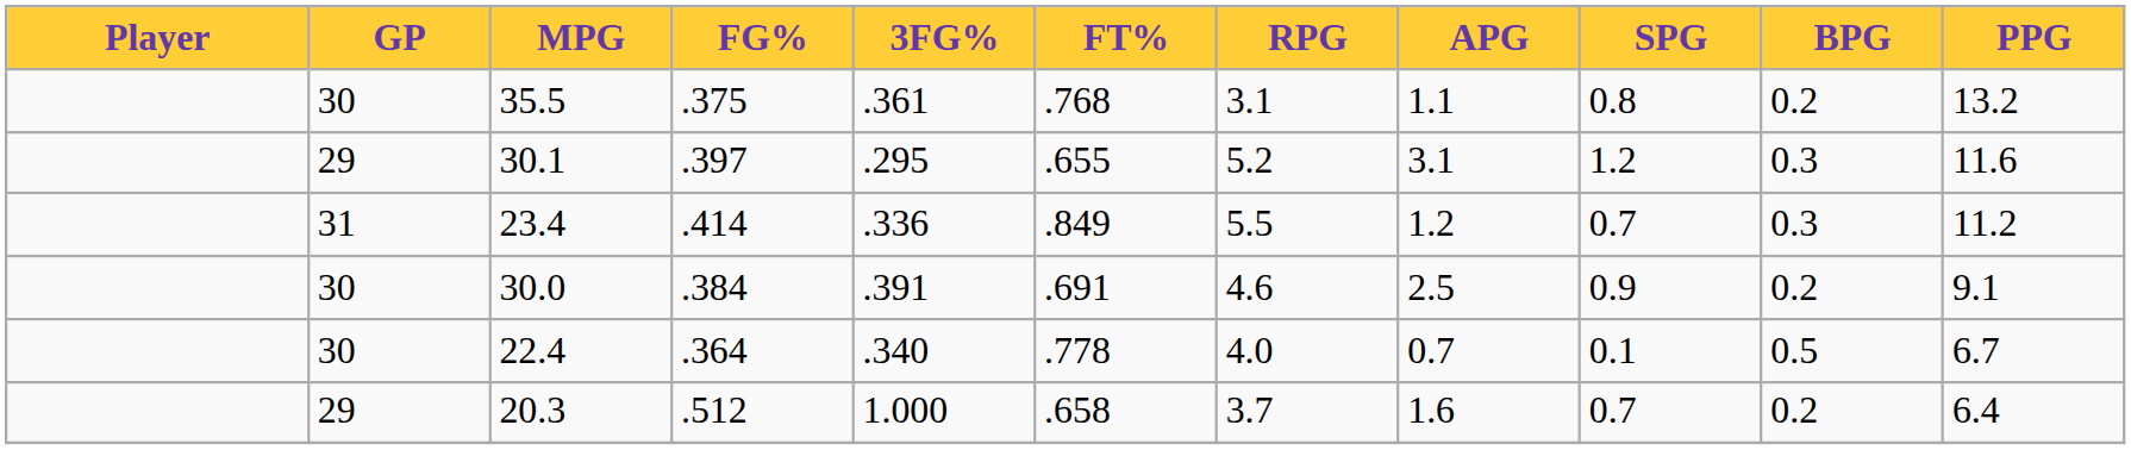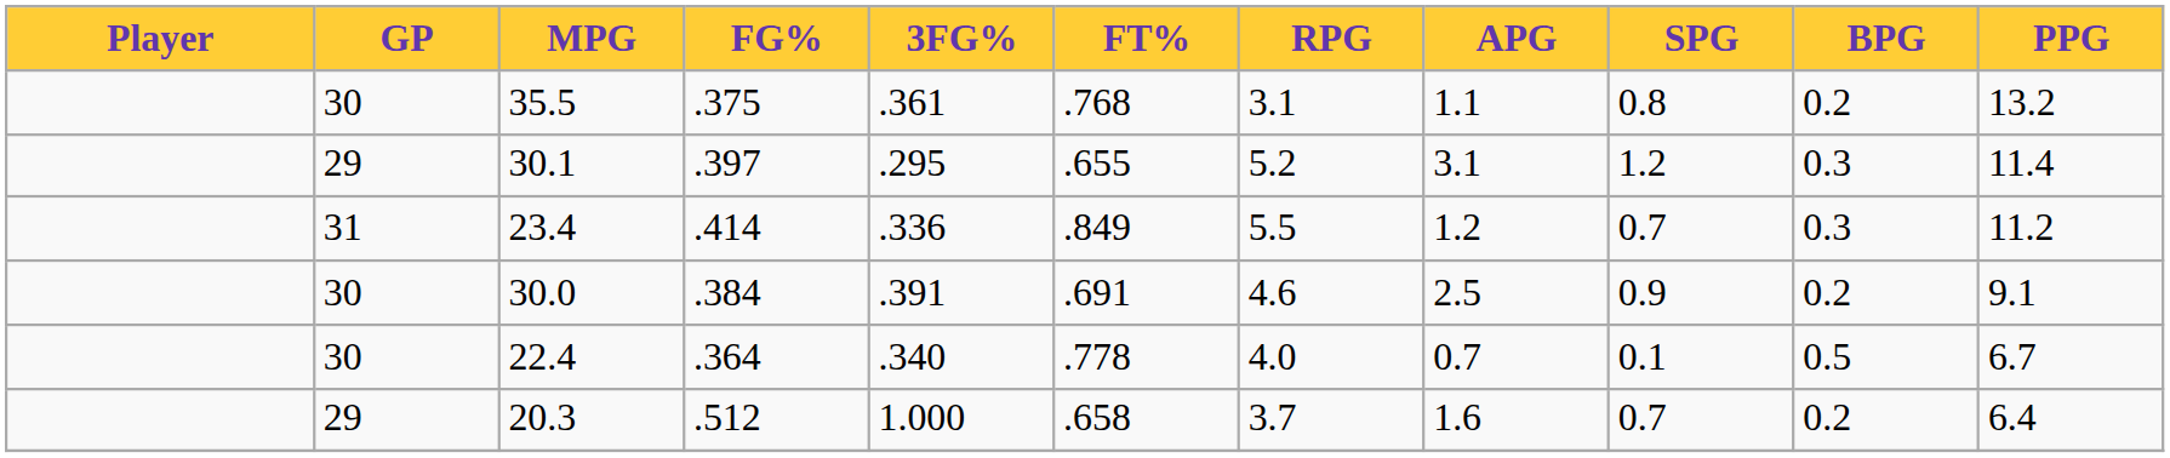30.1 | PPG: 11.6 -> 11.4
